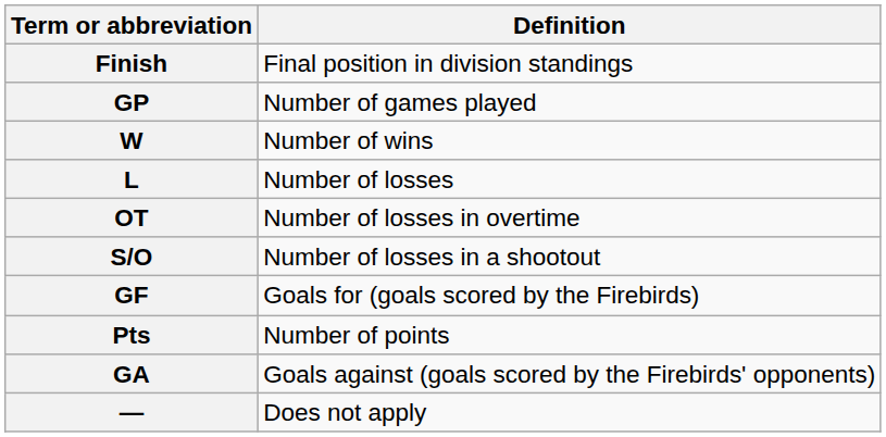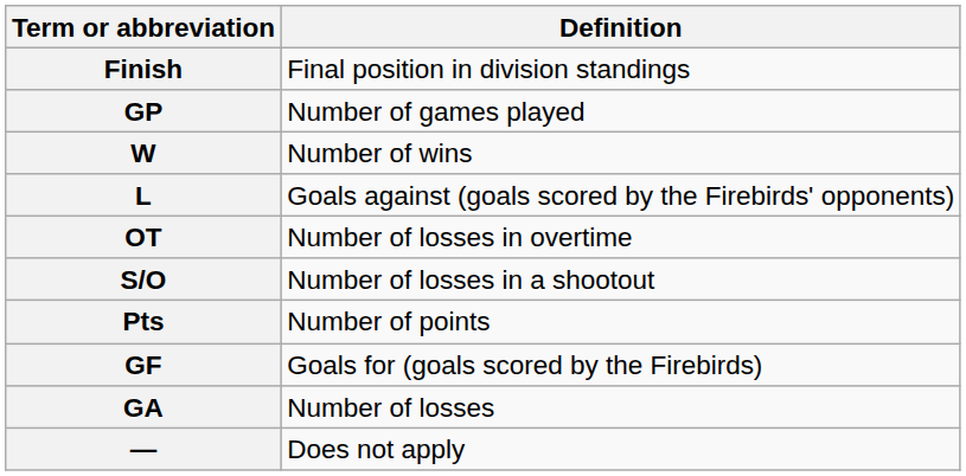L | Definition: Number of losses -> Goals against (goals scored by the Firebirds' opponents)
rows swapped: Pts <-> GF
GA | Definition: Goals against (goals scored by the Firebirds' opponents) -> Number of losses
